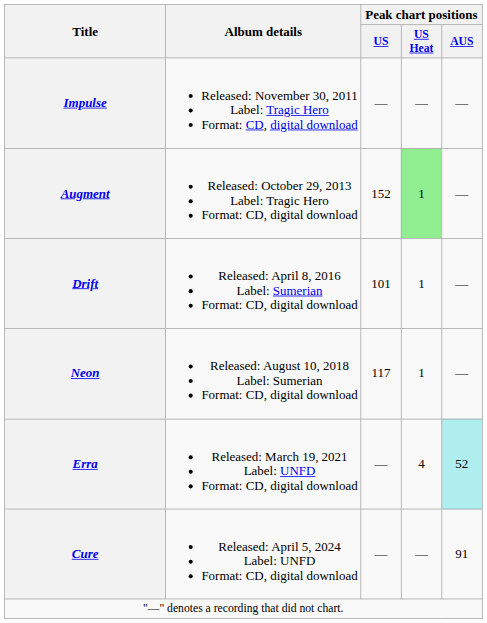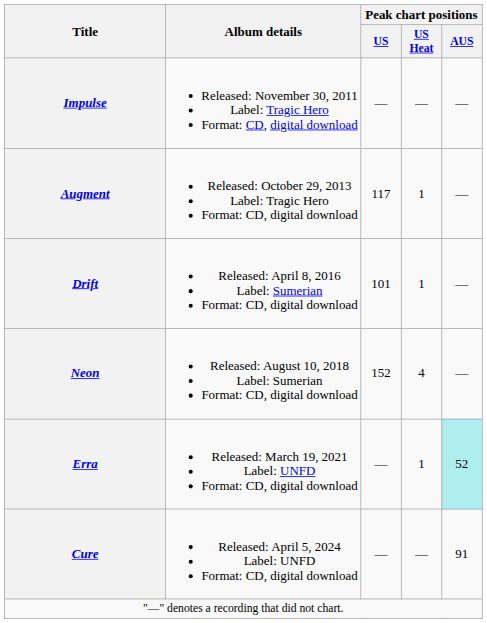Augment | Peak chart positions / US: 152 -> 117
Augment | Peak chart positions / US Heat: lightgreen background -> no background
Neon | Peak chart positions / US: 117 -> 152
Neon | Peak chart positions / US Heat: 1 -> 4
Erra | Peak chart positions / US Heat: 4 -> 1
